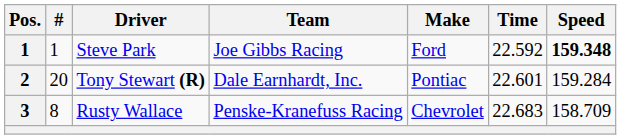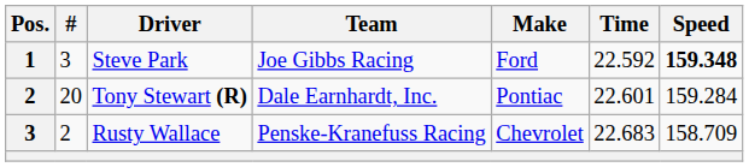Steve Park | #: 1 -> 3
Rusty Wallace | #: 8 -> 2
